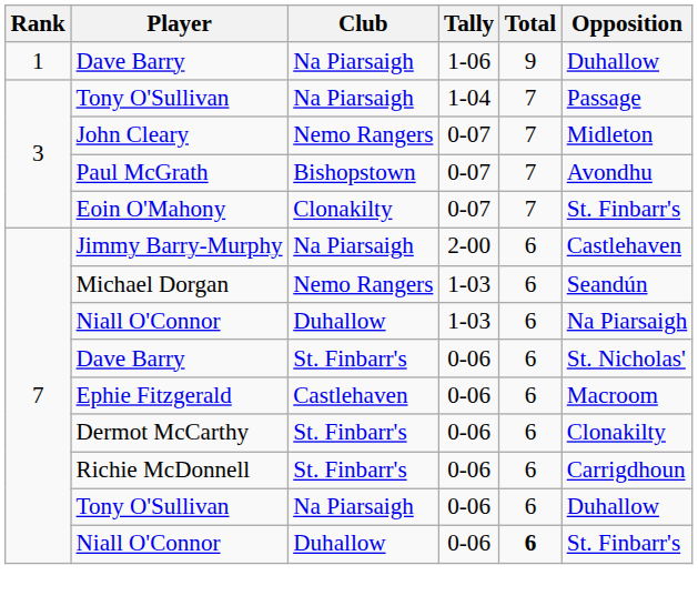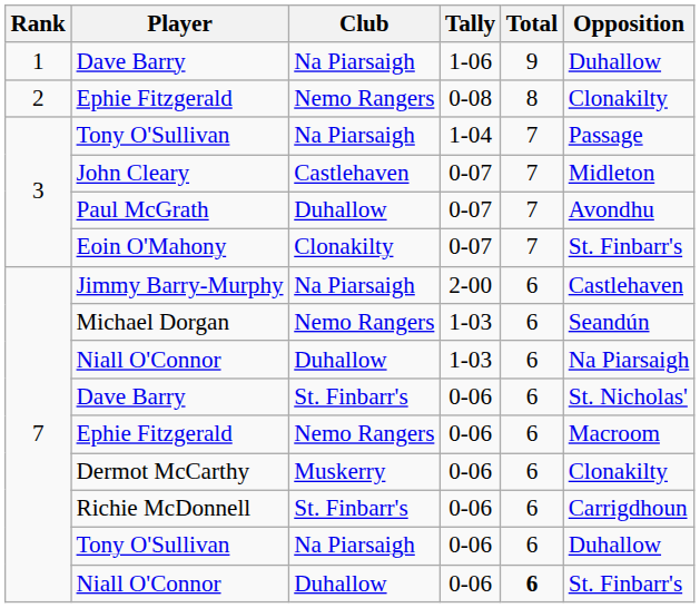+ row: 2 | Ephie Fitzgerald | Nemo Rangers | 0-08 | 8 | Clonakilty
John Cleary | Club: Nemo Rangers -> Castlehaven
Paul McGrath | Club: Bishopstown -> Duhallow
Ephie Fitzgerald / 0-06 | Club: Castlehaven -> Nemo Rangers
Dermot McCarthy | Club: St. Finbarr's -> Muskerry
